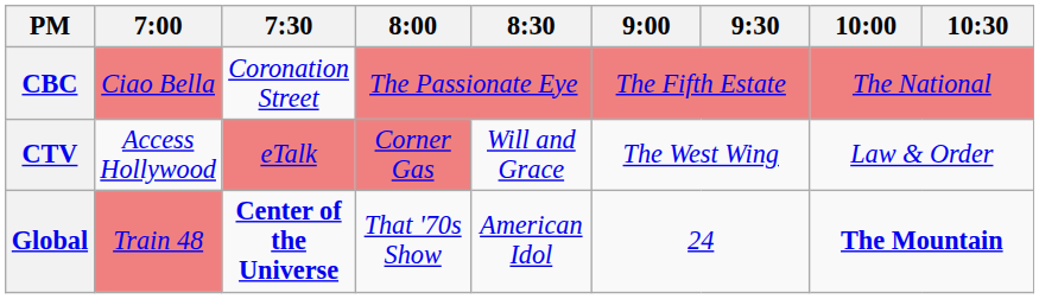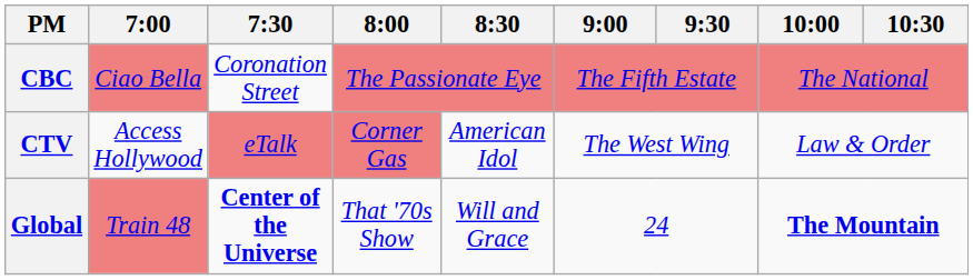CTV | 8:30: Will and Grace -> American Idol
Global | 8:30: American Idol -> Will and Grace
